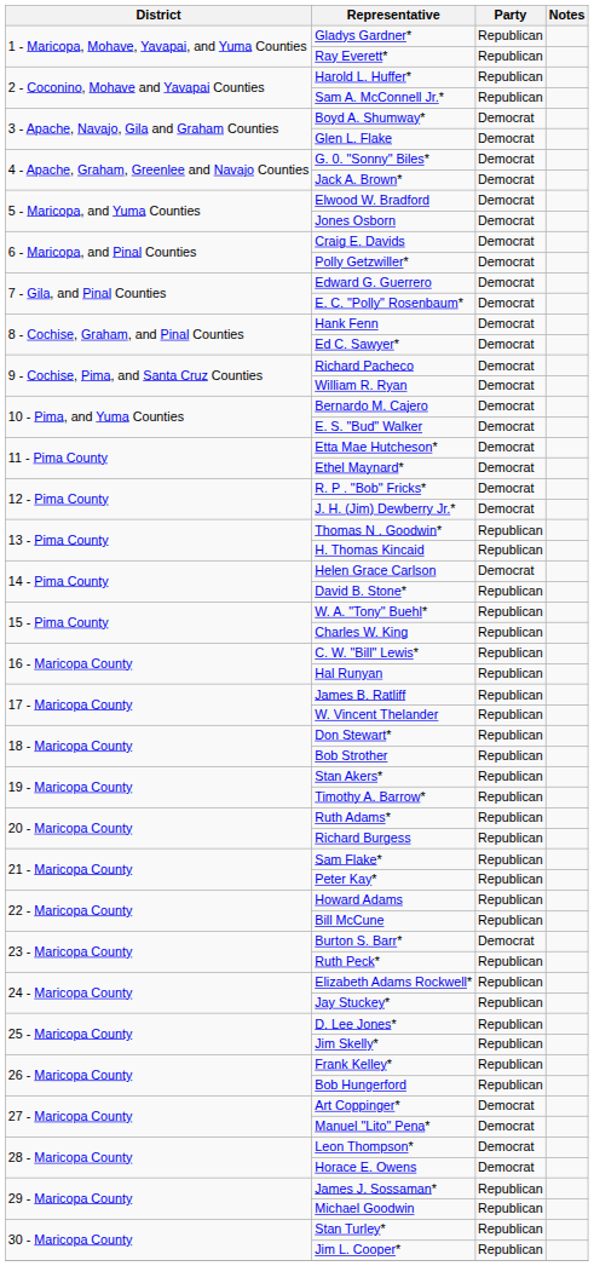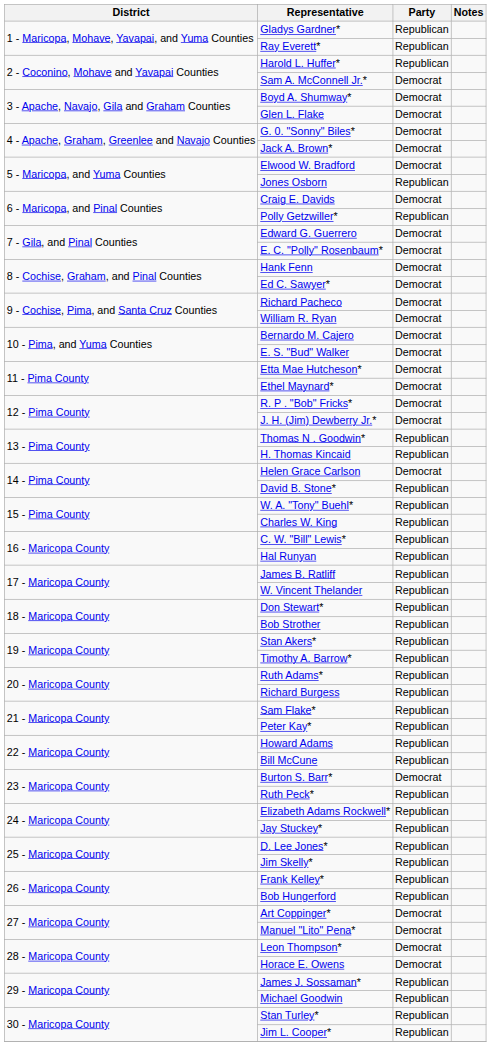Sam A. McConnell Jr.* | Party: Republican -> Democrat
Jones Osborn | Party: Democrat -> Republican
Polly Getzwiller* | Party: Democrat -> Republican
